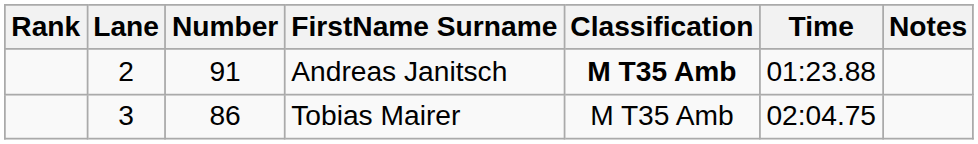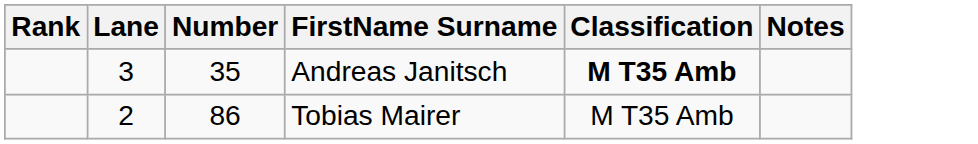- column: Time | 01:23.88 | 02:04.75
Andreas Janitsch | Lane: 2 -> 3
Andreas Janitsch | Number: 91 -> 35
Tobias Mairer | Lane: 3 -> 2
